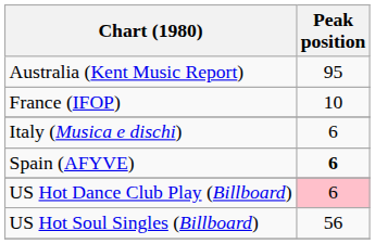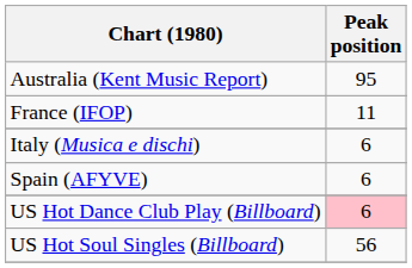France (IFOP) | Peak position: 10 -> 11
Spain (AFYVE) | Peak position: bold -> normal
